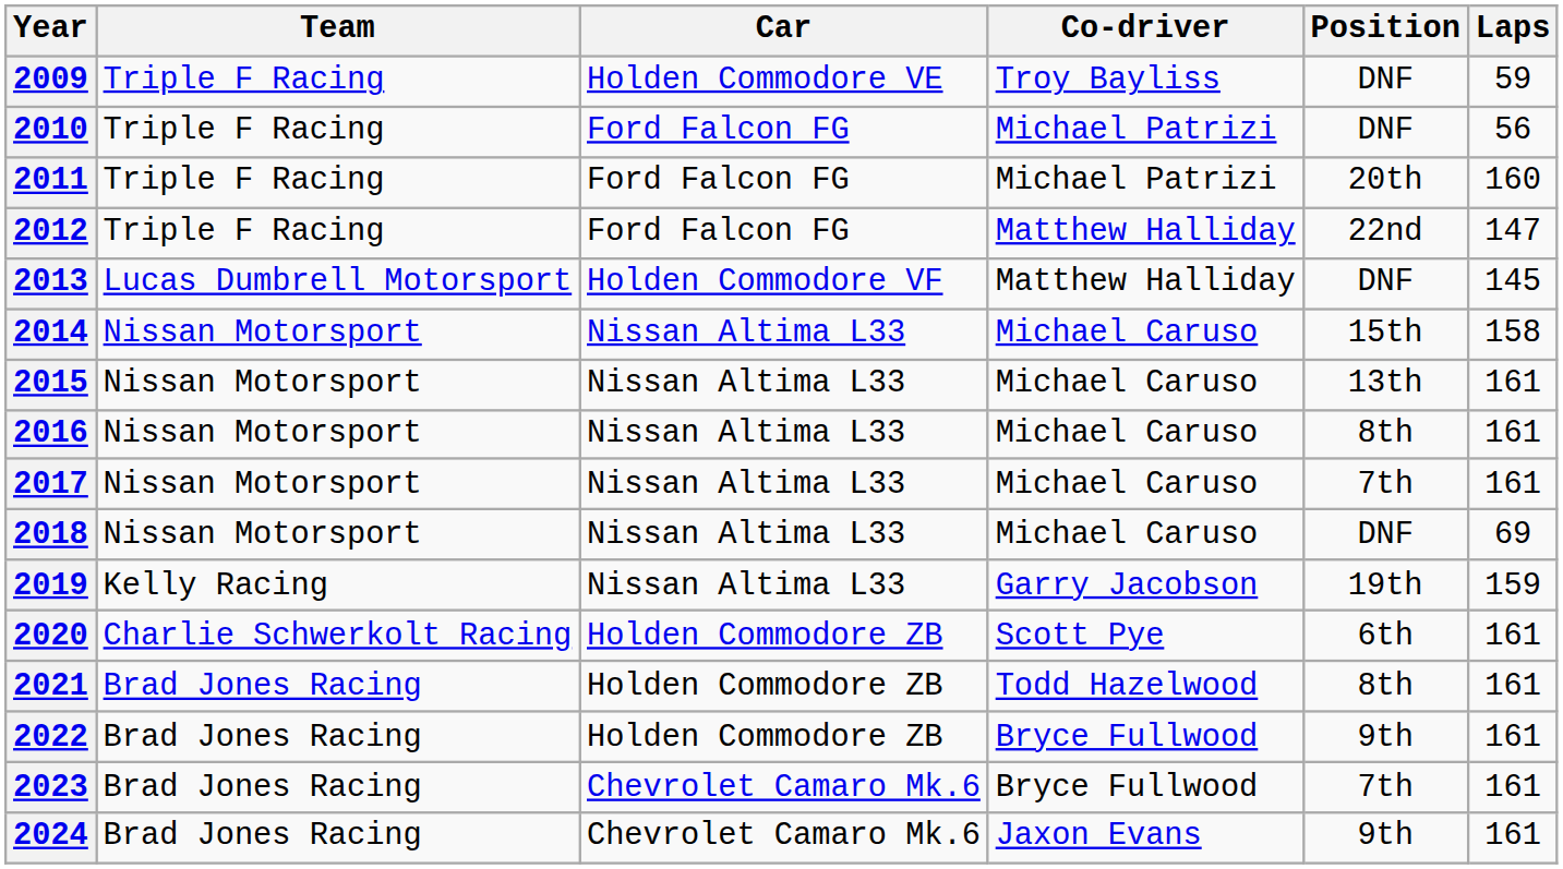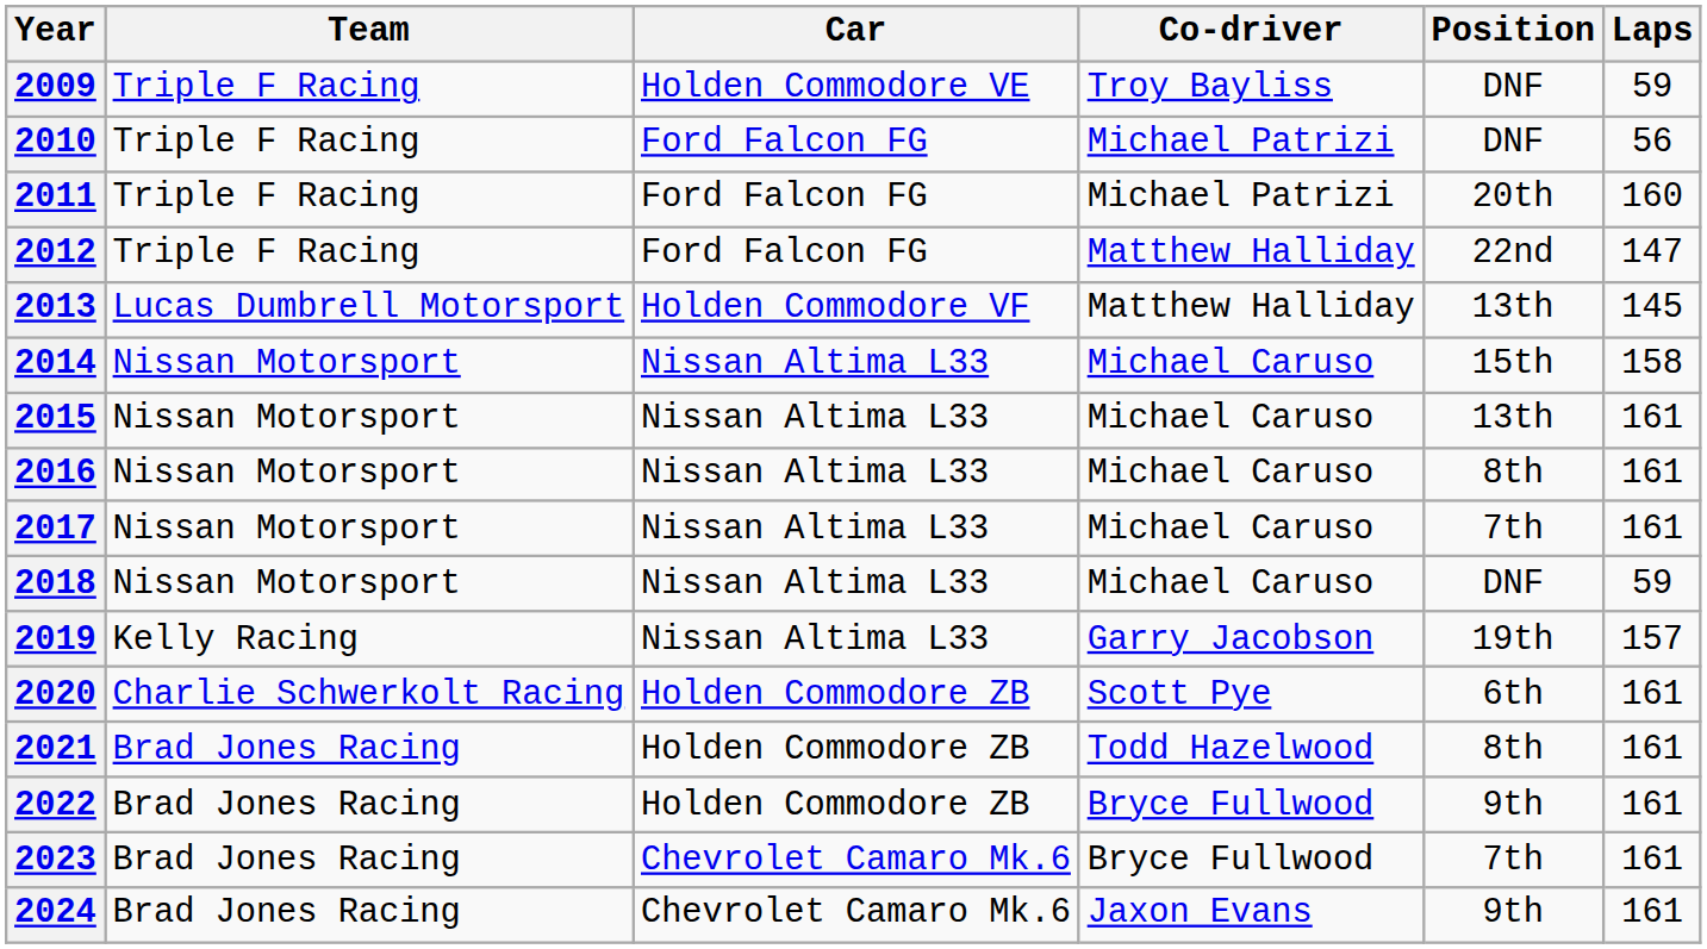2013 | Position: DNF -> 13th
2018 | Laps: 69 -> 59
2019 | Laps: 159 -> 157
